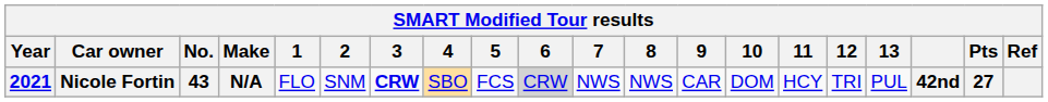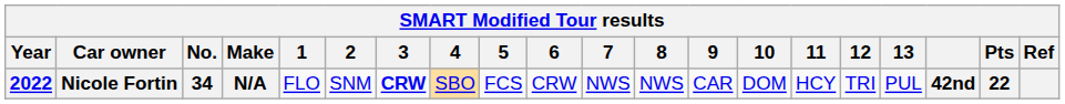Nicole Fortin | Year: 2021 -> 2022
Nicole Fortin | No.: 43 -> 34
Nicole Fortin | 6: lightgrey background -> no background
Nicole Fortin | Pts: 27 -> 22
